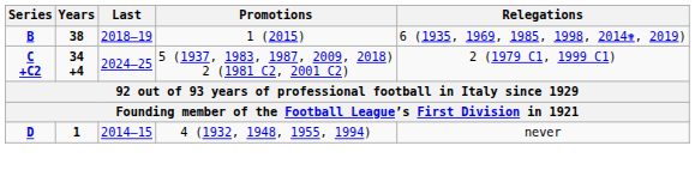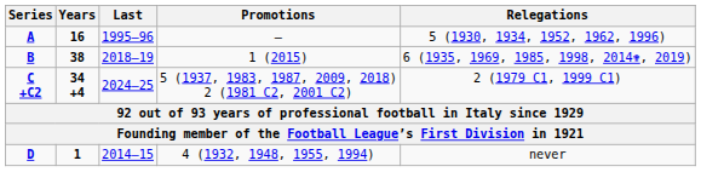+ row: A | 16 | 1995–96 | – | 5 (1930, 1934, 1952, 1962, 1996)
